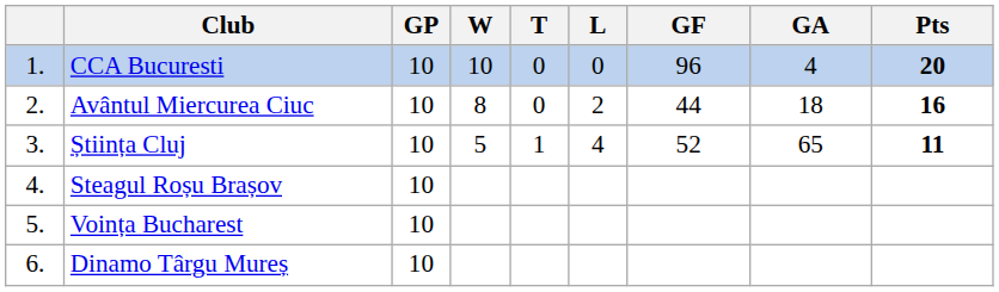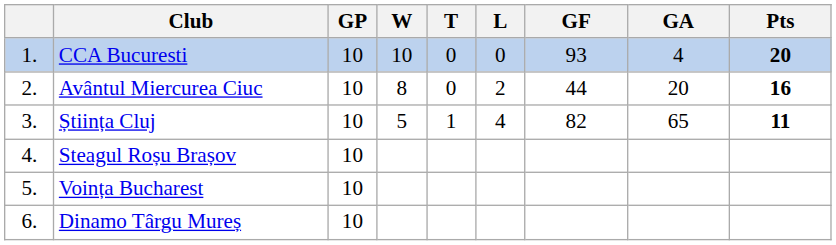CCA Bucuresti | GF: 96 -> 93
Avântul Miercurea Ciuc | GA: 18 -> 20
Știința Cluj | GF: 52 -> 82
